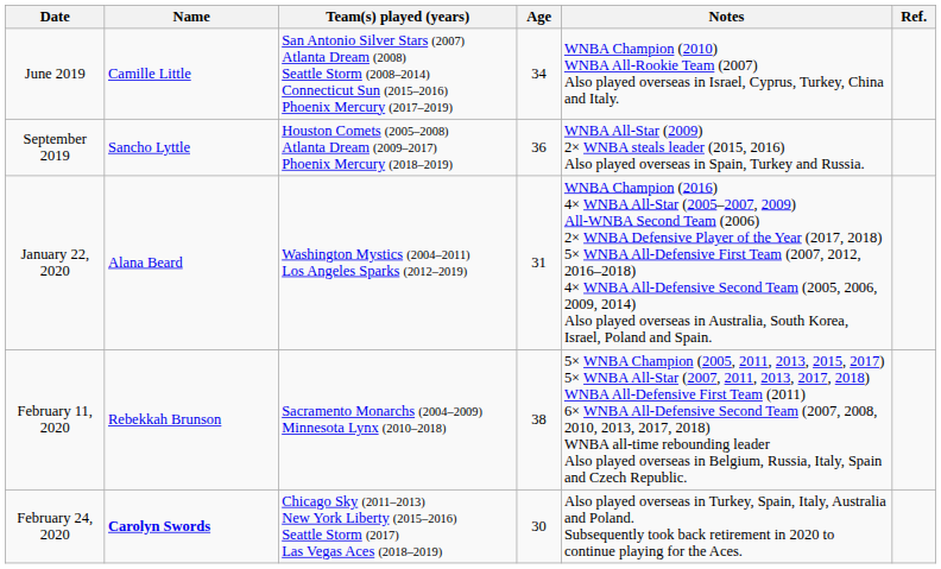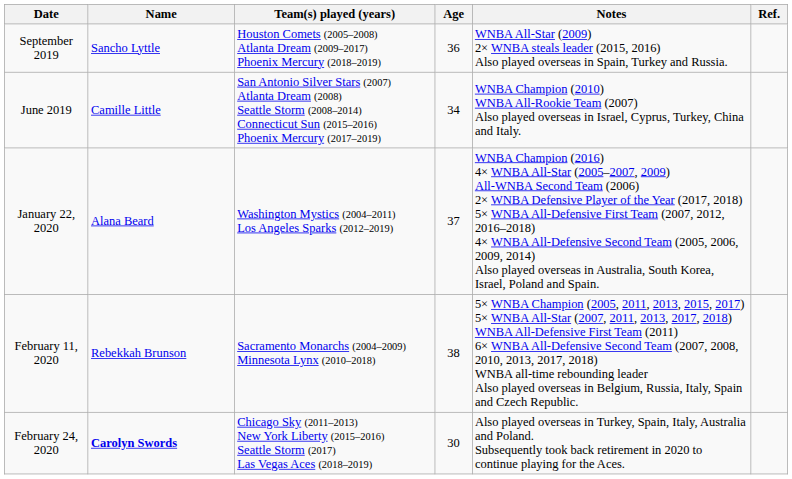rows swapped: June 2019 <-> September 2019
January 22, 2020 | Age: 31 -> 37
